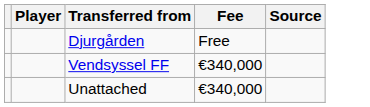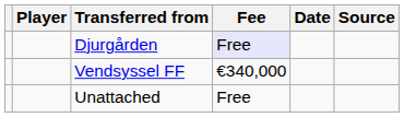+ column: Date
Djurgården | Fee: no background -> lavender background
Unattached | Fee: €340,000 -> Free
